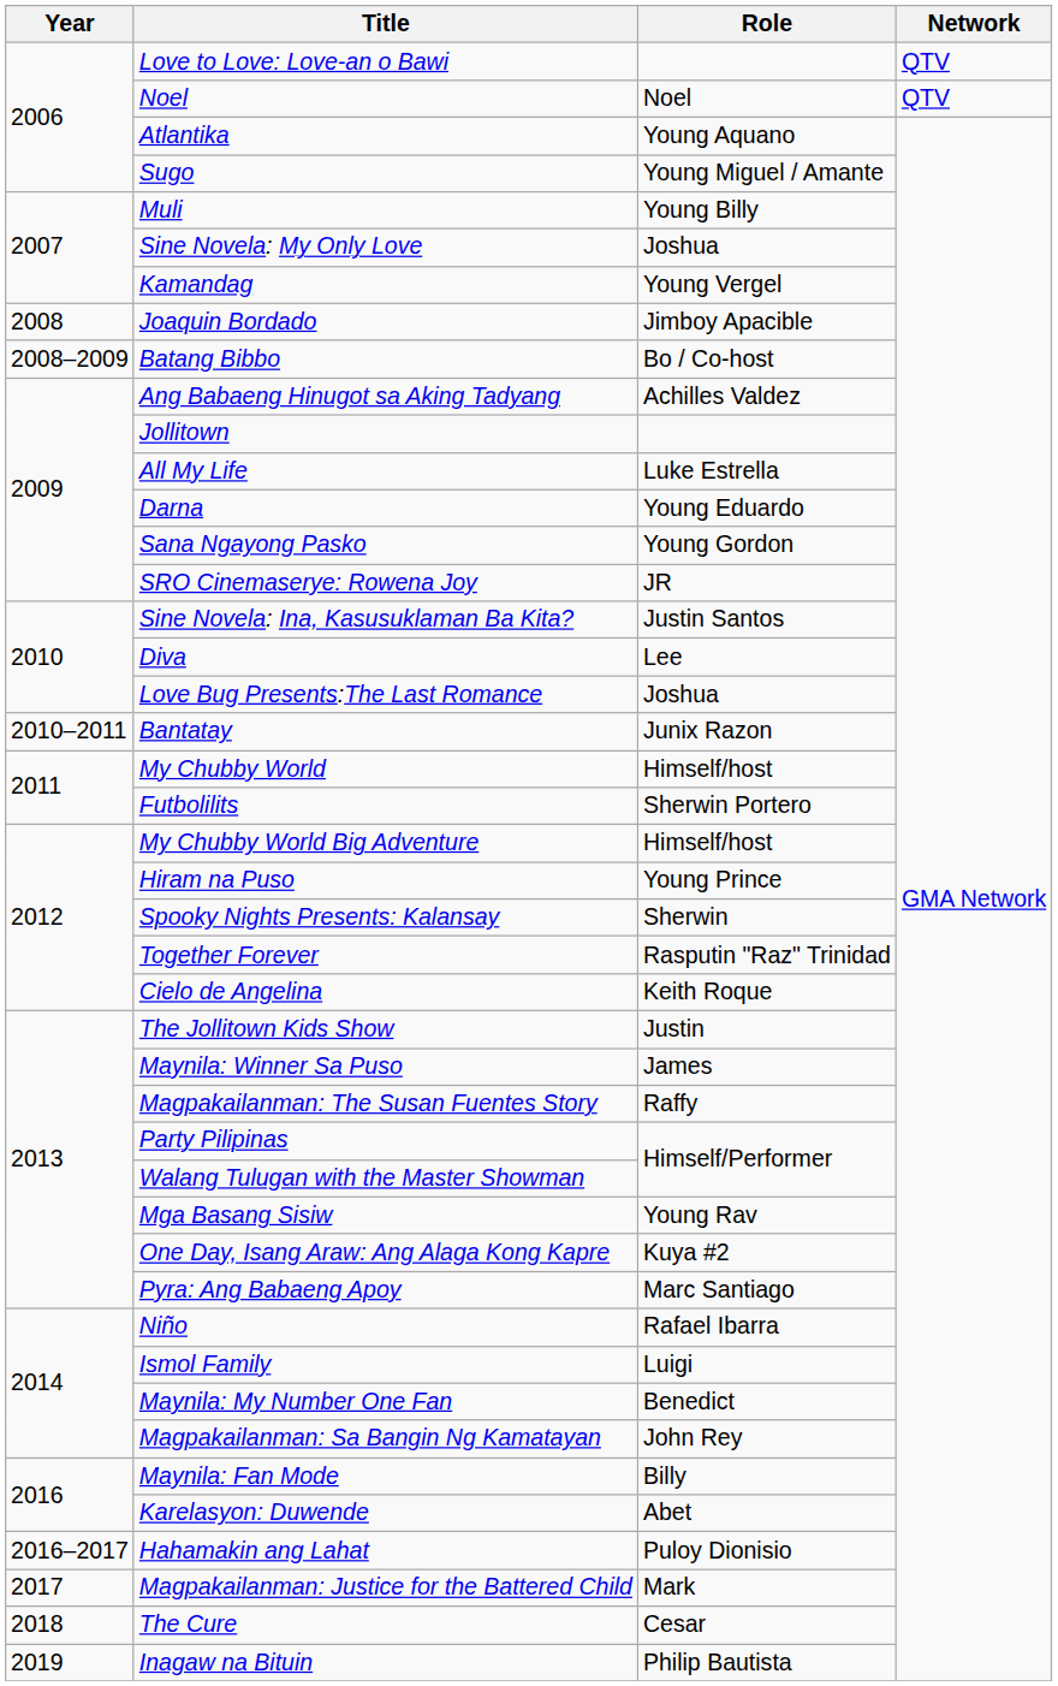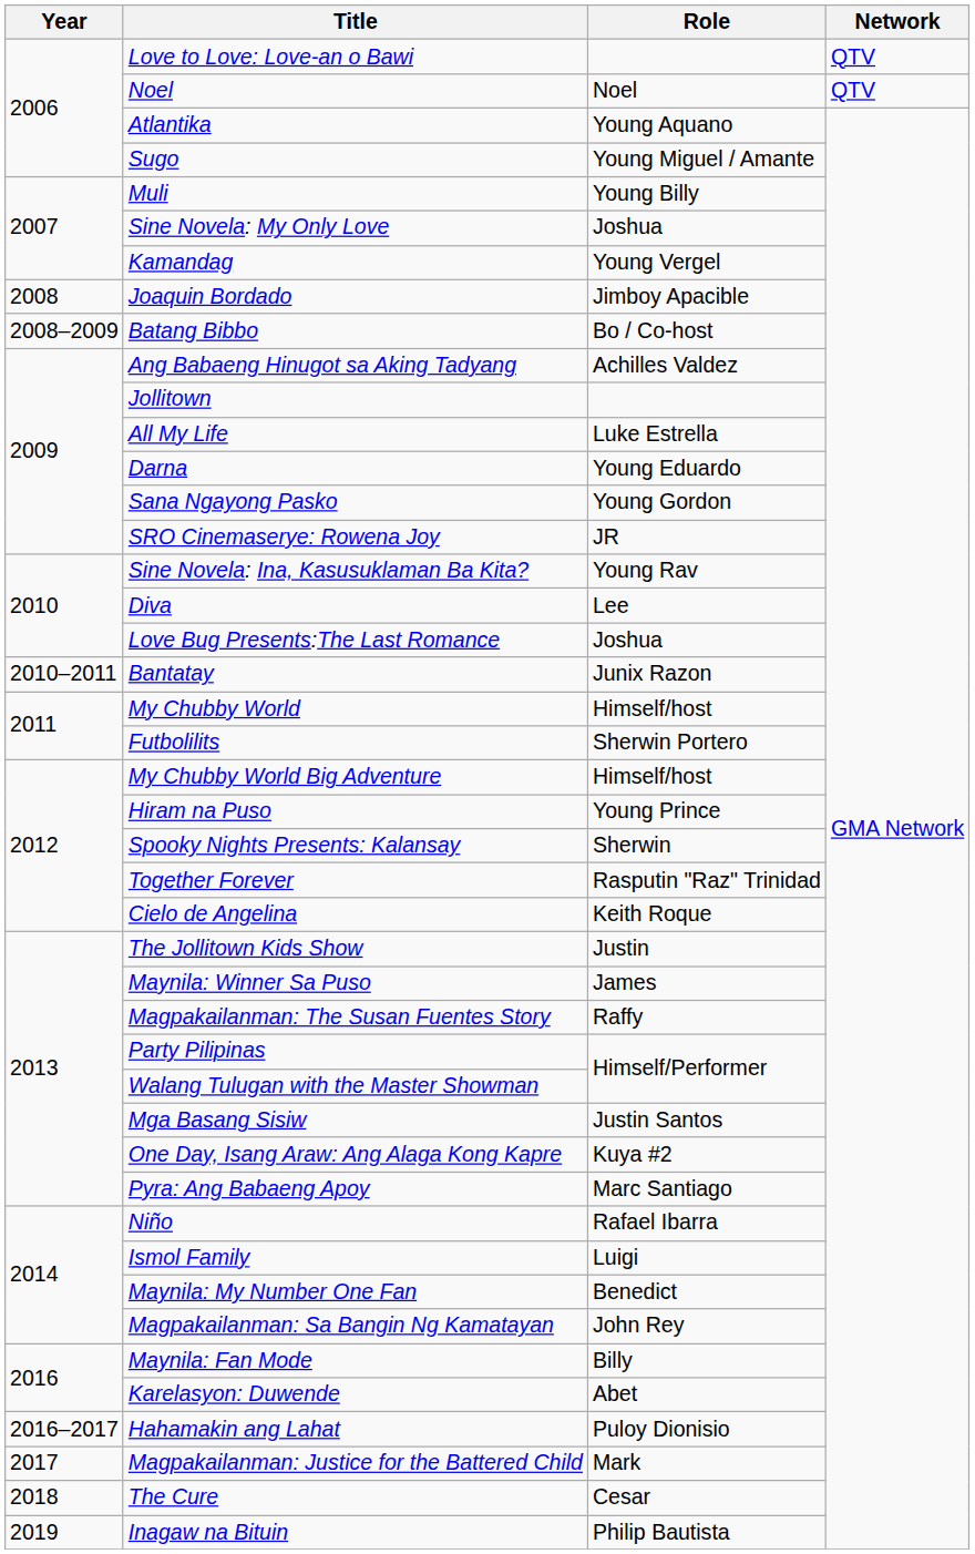Sine Novela: Ina, Kasusuklaman Ba Kita? | Role: Justin Santos -> Young Rav
Mga Basang Sisiw | Role: Young Rav -> Justin Santos
